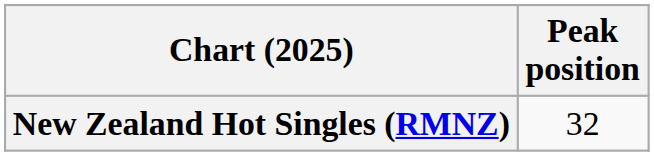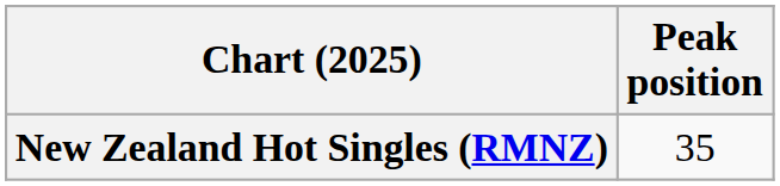New Zealand Hot Singles (RMNZ) | Peak position: 32 -> 35
